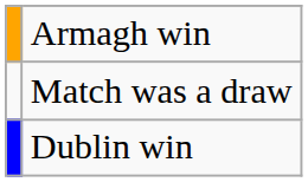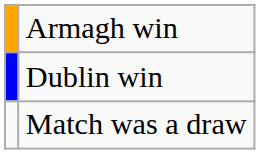rows swapped: Dublin win <-> Match was a draw
